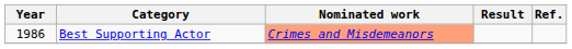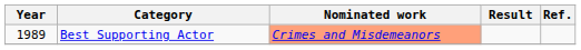Best Supporting Actor | Year: 1986 -> 1989
